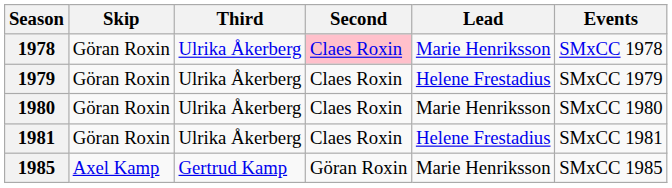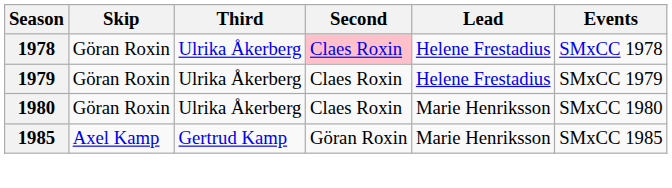1978 | Lead: Marie Henriksson -> Helene Frestadius
- row: 1981 | Göran Roxin | Ulrika Åkerberg | Claes Roxin | Helene Frestadius | SMxCC 1981
